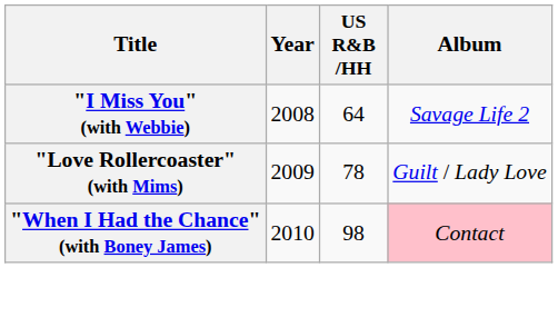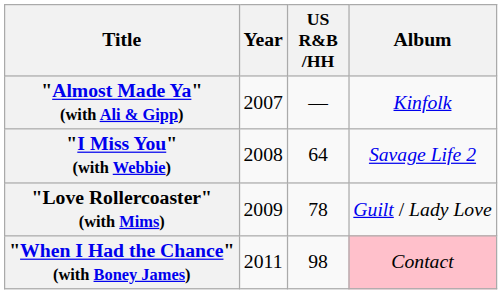+ row: "Almost Made Ya" (with Ali & Gipp) | 2007 | — | Kinfolk
"When I Had the Chance" (with Boney James) | Year: 2010 -> 2011
